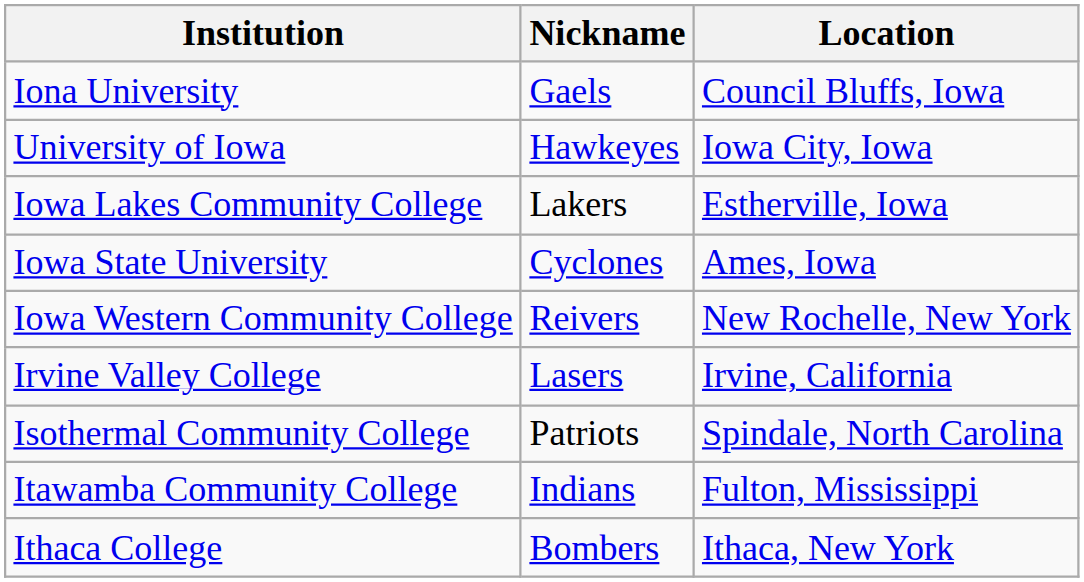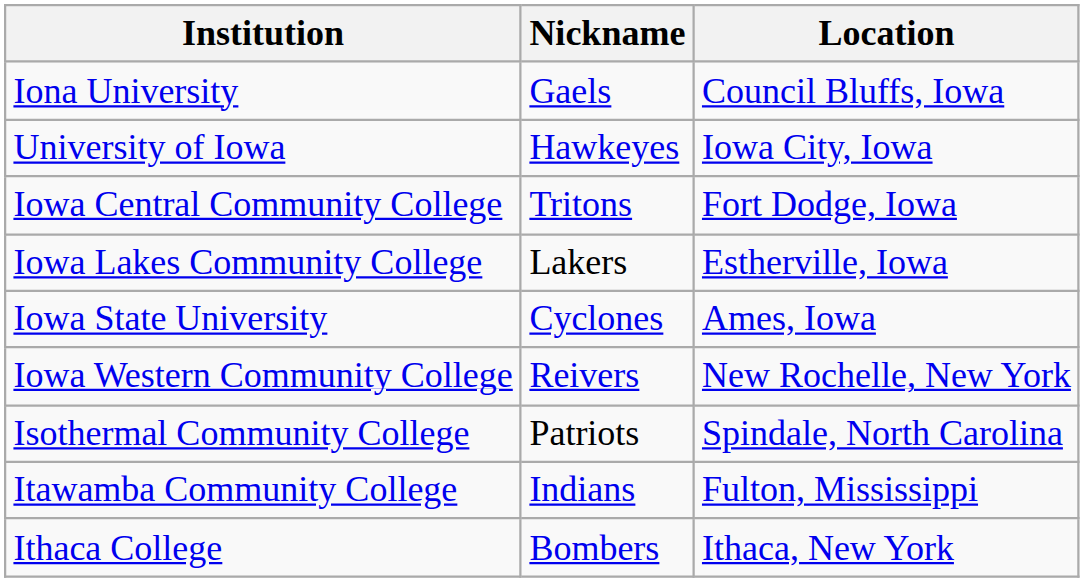+ row: Iowa Central Community College | Tritons | Fort Dodge, Iowa
- row: Irvine Valley College | Lasers | Irvine, California
